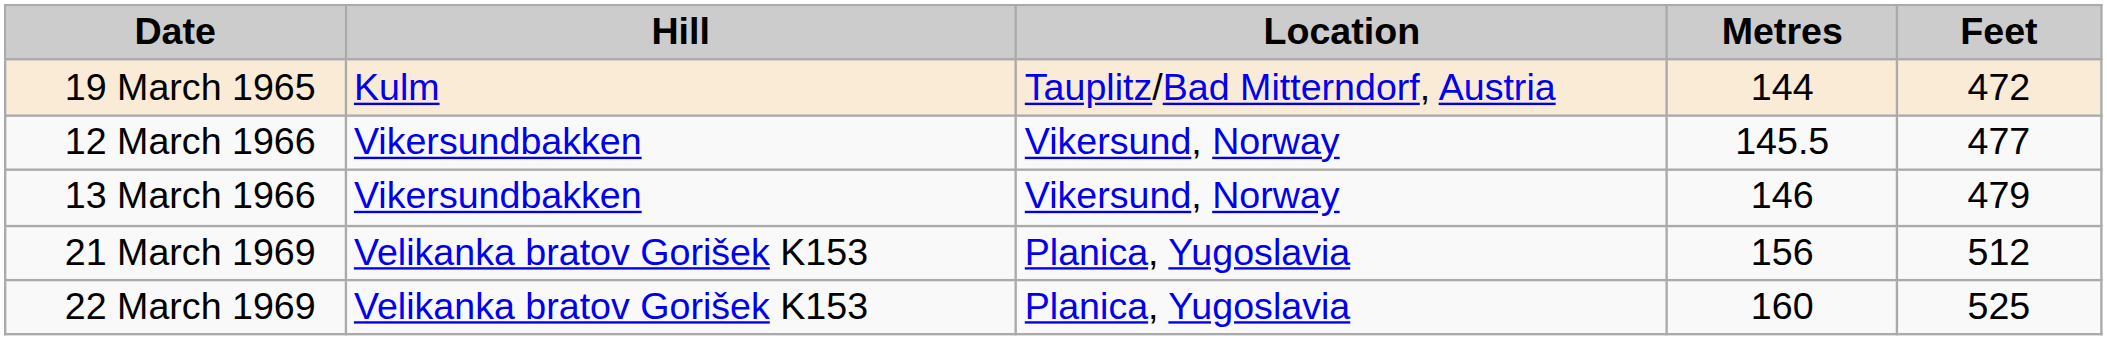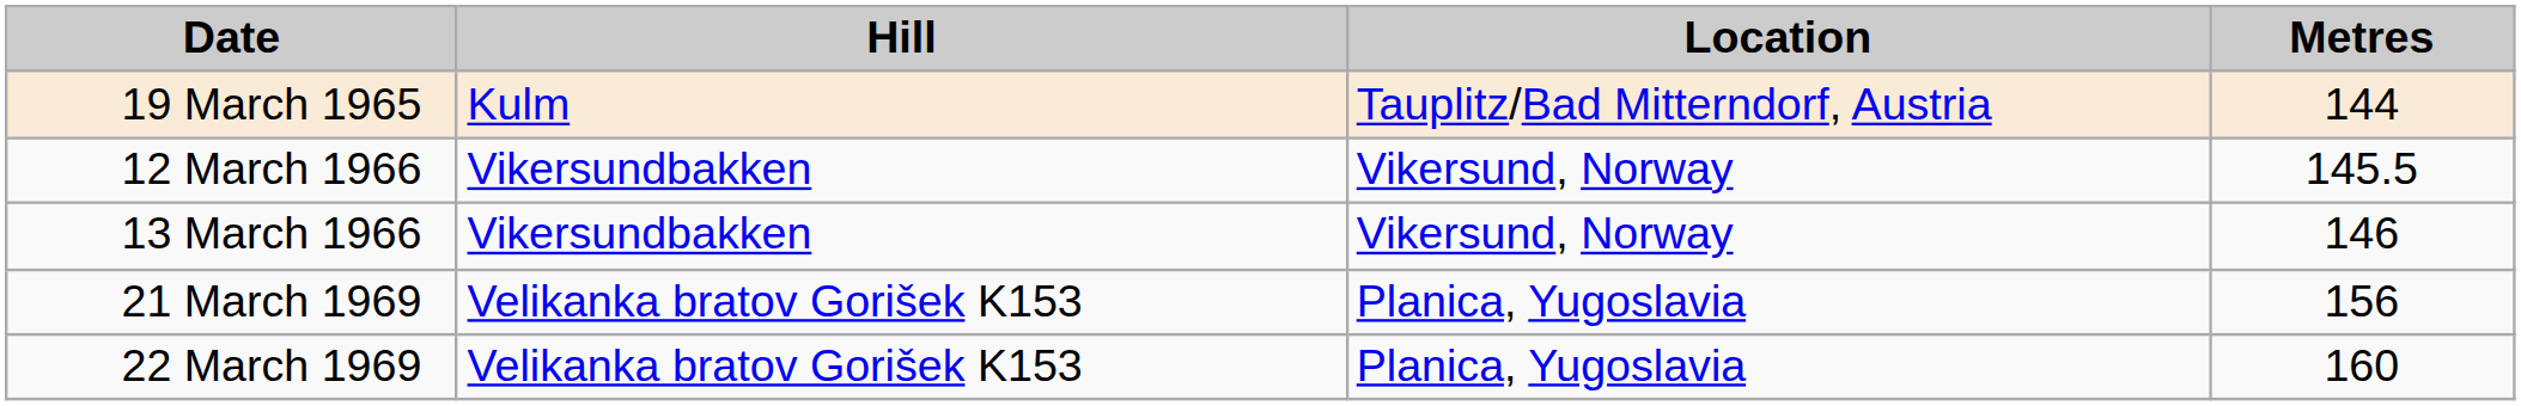- column: Feet | 472 | 477 | 479 | 512 | 525
